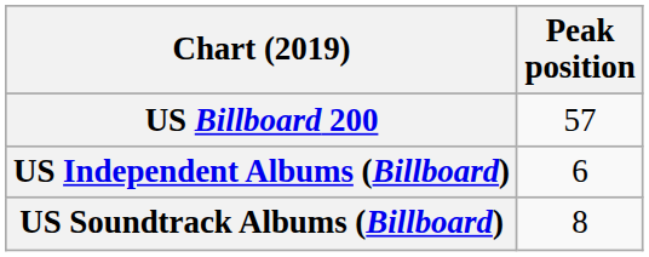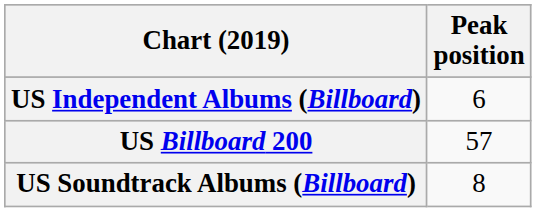rows swapped: US Billboard 200 <-> US Independent Albums (Billboard)
